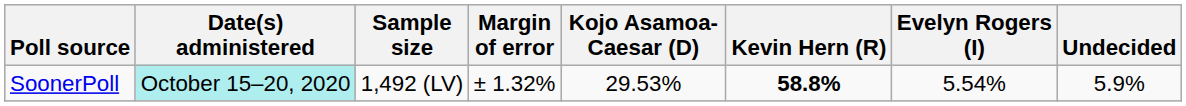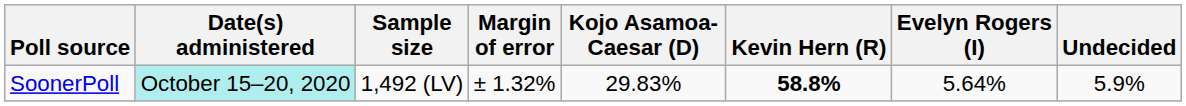SoonerPoll | Kojo Asamoa-Caesar (D): 29.53% -> 29.83%
SoonerPoll | Evelyn Rogers (I): 5.54% -> 5.64%
